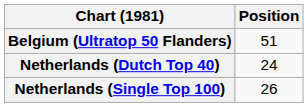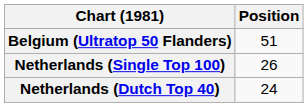rows swapped: Netherlands (Dutch Top 40) <-> Netherlands (Single Top 100)
